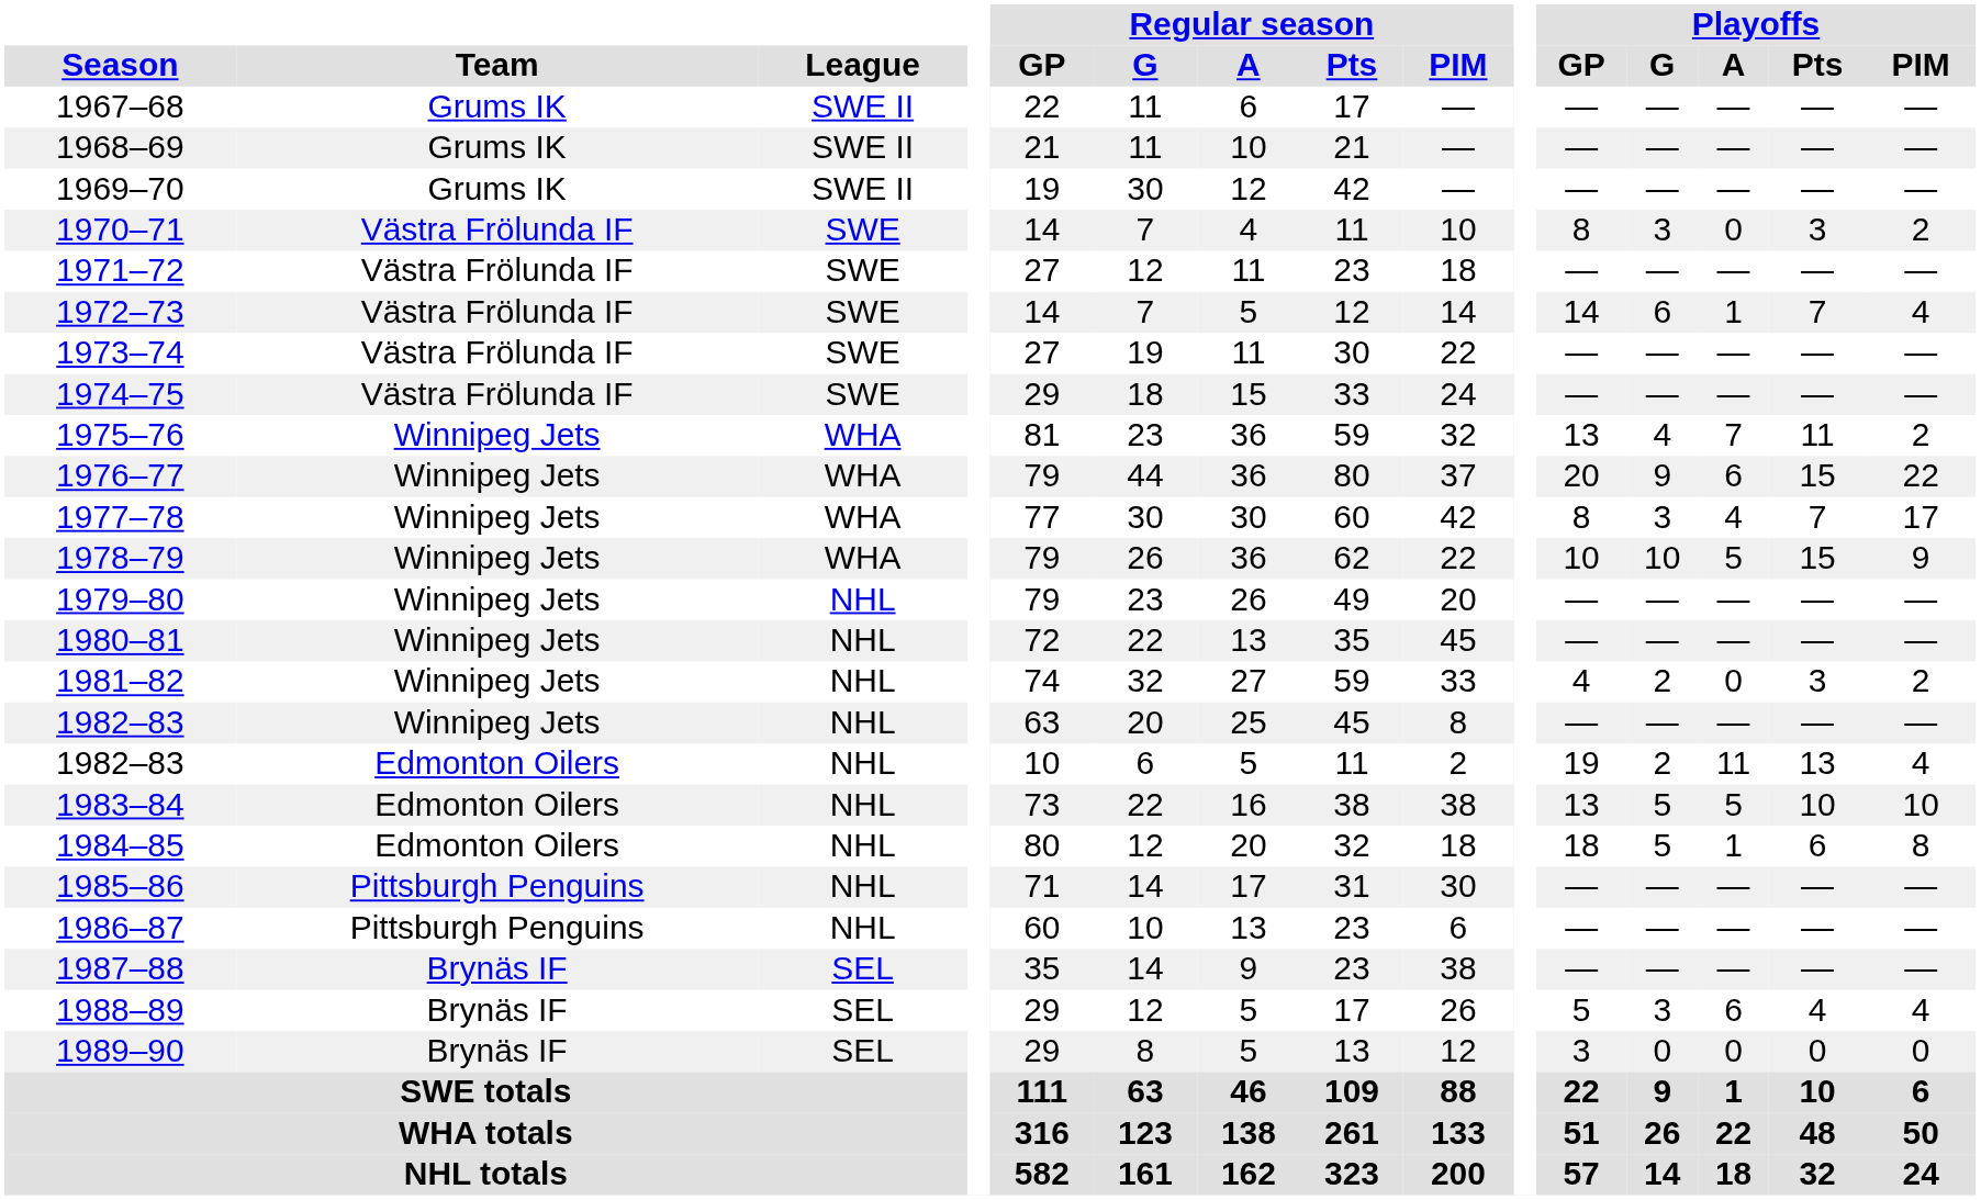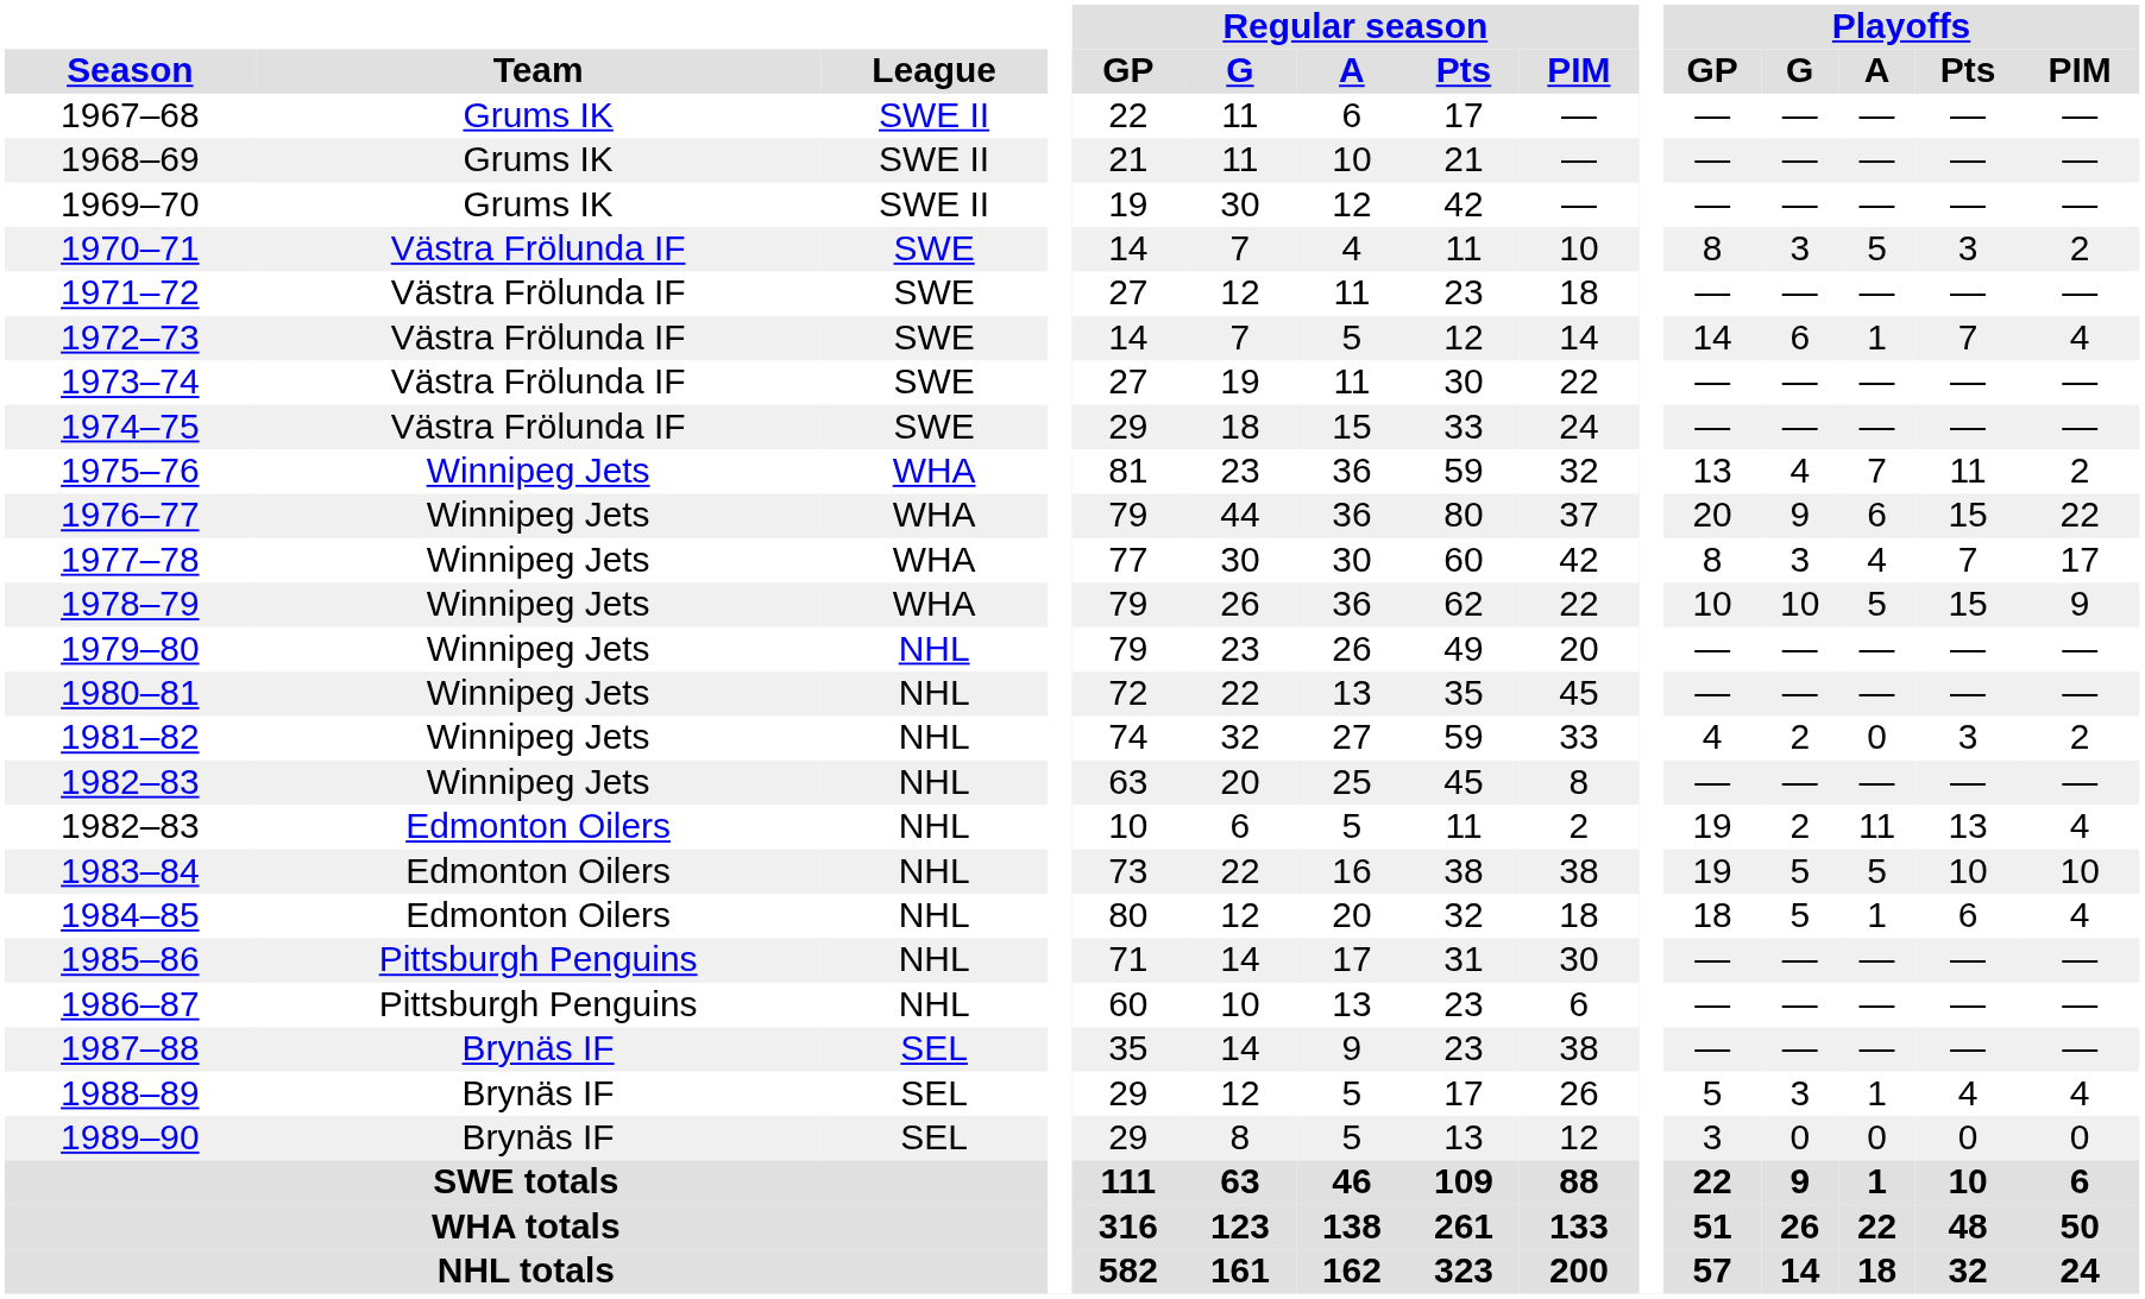1970–71 | Playoffs / A: 0 -> 5
1983–84 | Playoffs / GP: 13 -> 19
1984–85 | Playoffs / PIM: 8 -> 4
1988–89 | Playoffs / A: 6 -> 1
